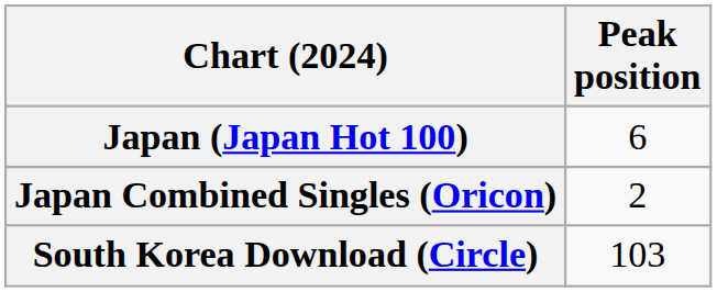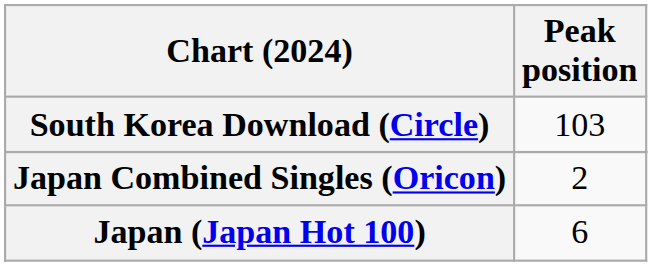rows swapped: Japan (Japan Hot 100) <-> South Korea Download (Circle)
